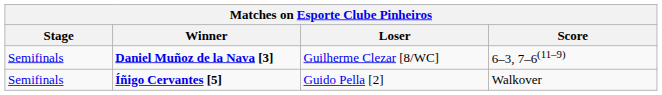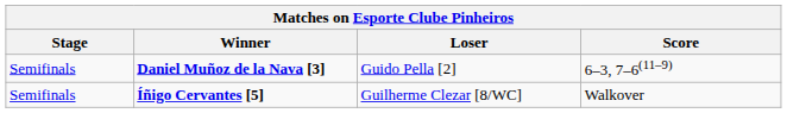Daniel Muñoz de la Nava [3] | Loser: Guilherme Clezar [8/WC] -> Guido Pella [2]
Íñigo Cervantes [5] | Loser: Guido Pella [2] -> Guilherme Clezar [8/WC]
